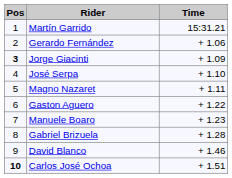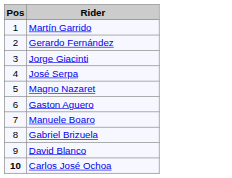- column: Time | 15:31.21 | + 1.06 | + 1.09 | + 1.10 | + 1.11 | + 1.22 | + 1.23 | + 1.28 | + 1.46 | + 1.51
Jorge Giacinti | Pos: bold -> normal
